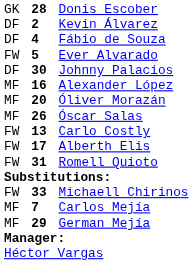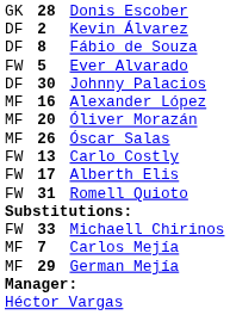Fábio de Souza | column 2: 4 -> 8
